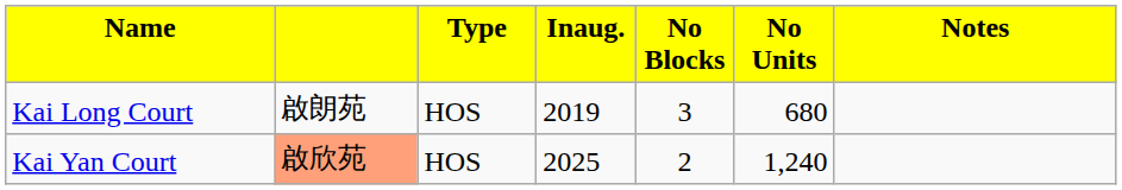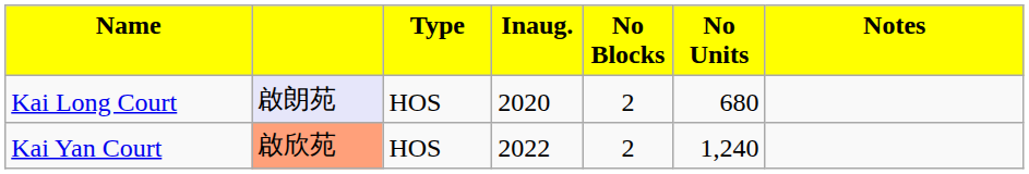Kai Long Court | column 2: no background -> lavender background
Kai Long Court | column 4: 2019 -> 2020
Kai Long Court | column 5: 3 -> 2
Kai Yan Court | column 4: 2025 -> 2022
